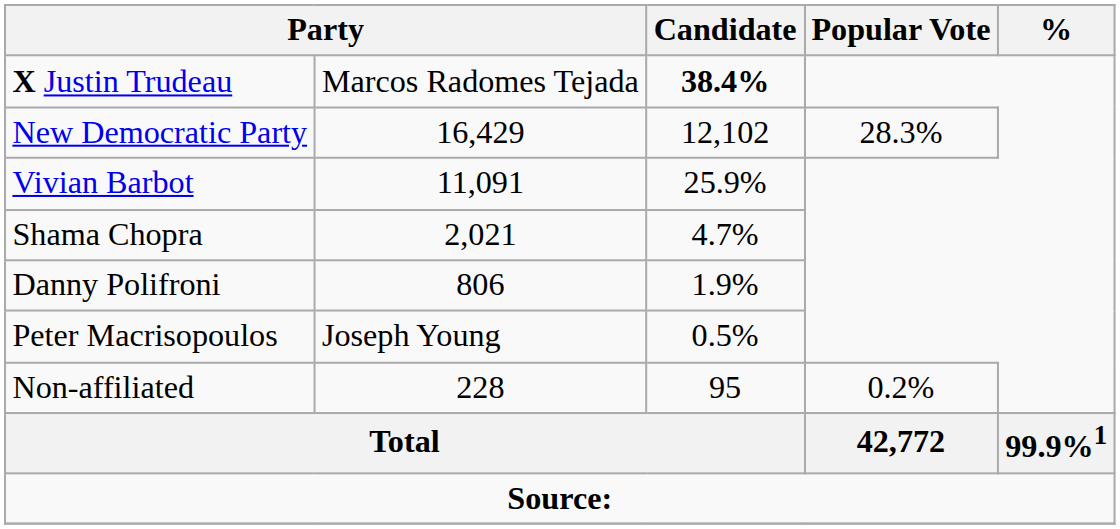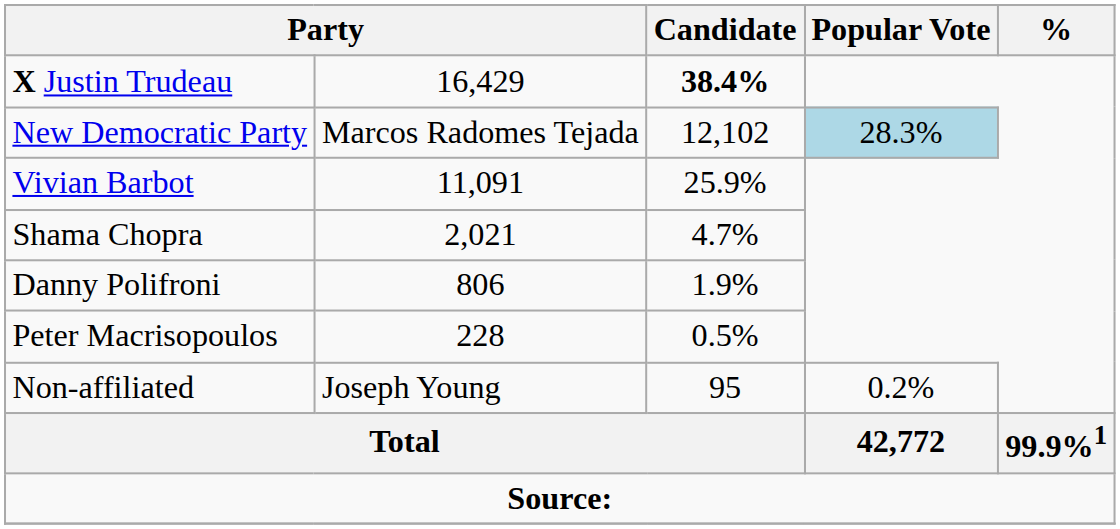X Justin Trudeau | column 2: Marcos Radomes Tejada -> 16,429
New Democratic Party | column 2: 16,429 -> Marcos Radomes Tejada
New Democratic Party | Popular Vote: no background -> lightblue background
Peter Macrisopoulos | column 2: Joseph Young -> 228
Non-affiliated | column 2: 228 -> Joseph Young
